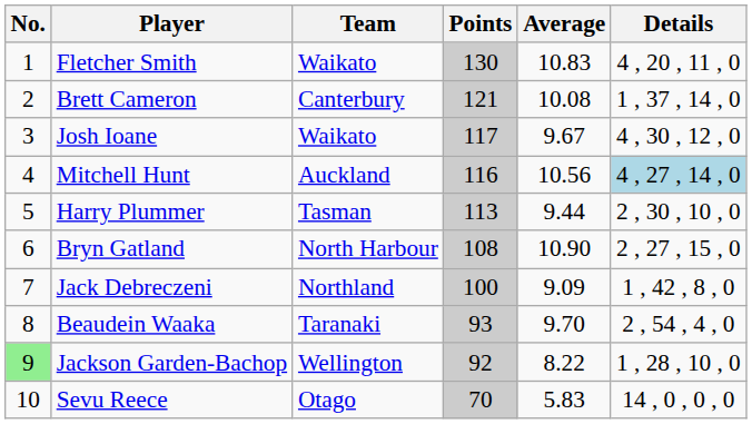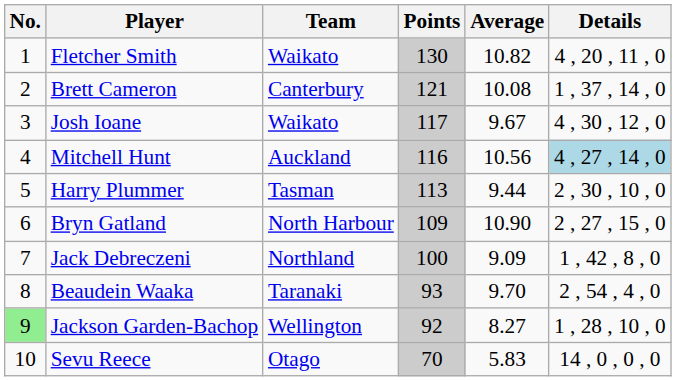Fletcher Smith | Average: 10.83 -> 10.82
Bryn Gatland | Points: 108 -> 109
Jackson Garden-Bachop | Average: 8.22 -> 8.27
